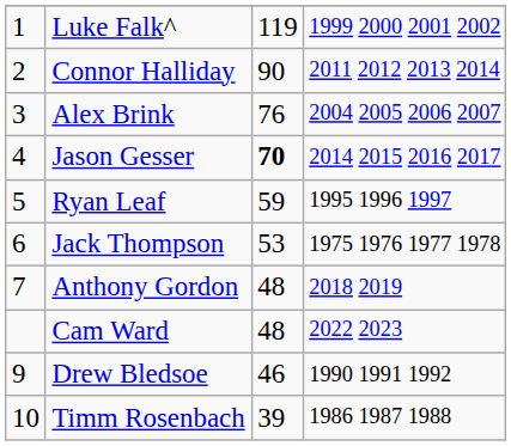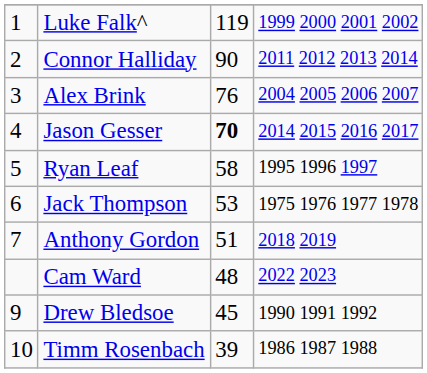Ryan Leaf | column 3: 59 -> 58
Anthony Gordon | column 3: 48 -> 51
Drew Bledsoe | column 3: 46 -> 45
